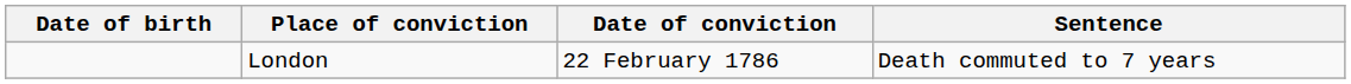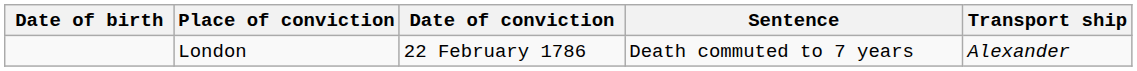+ column: Transport ship | Alexander
